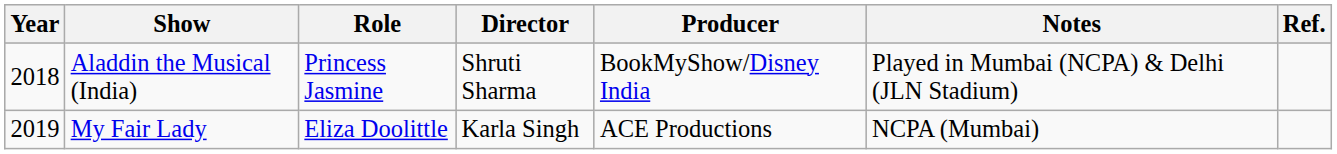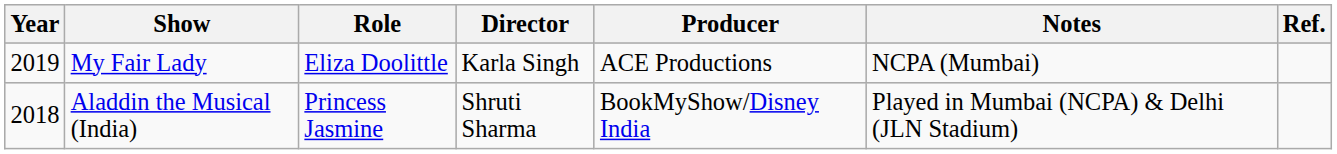rows swapped: Aladdin the Musical (India) <-> My Fair Lady
